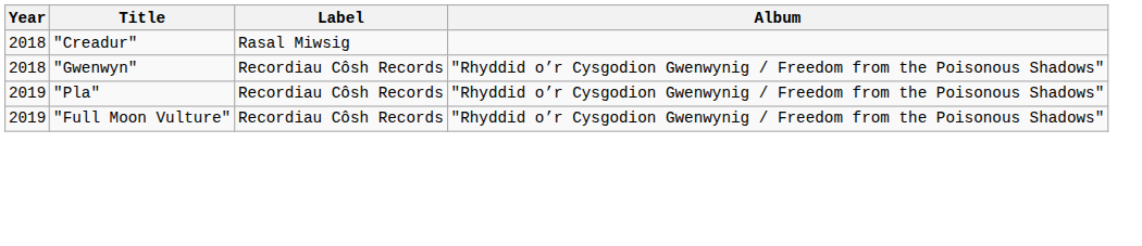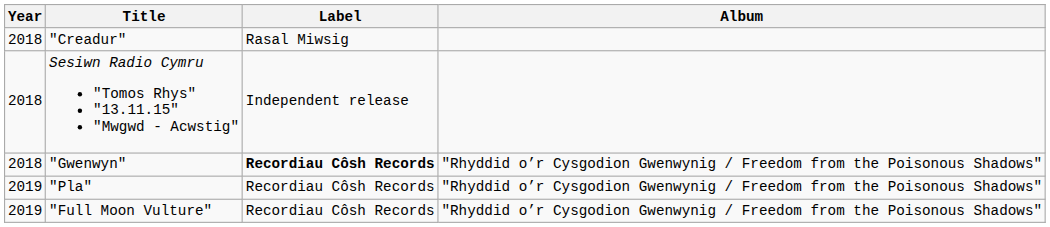+ row: 2018 | Sesiwn Radio Cymru "Tomos Rhys" "13.11.15" "Mwgwd - Acwstig" | Independent release
"Gwenwyn" | Label: normal -> bold
